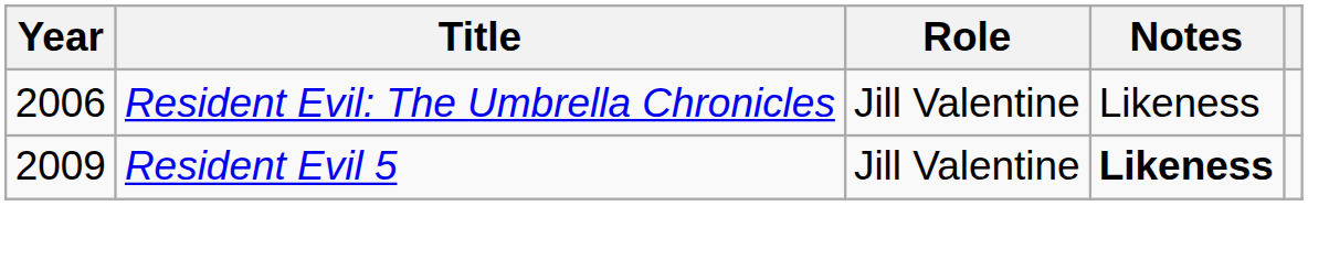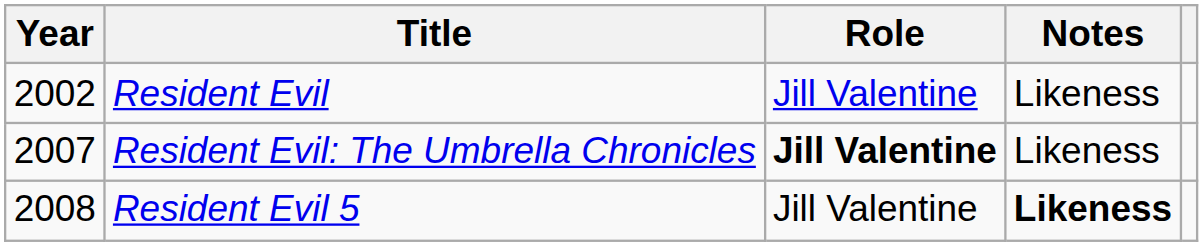+ row: 2002 | Resident Evil | Jill Valentine | Likeness
Resident Evil: The Umbrella Chronicles | Year: 2006 -> 2007
Resident Evil: The Umbrella Chronicles | Role: normal -> bold
Resident Evil 5 | Year: 2009 -> 2008
